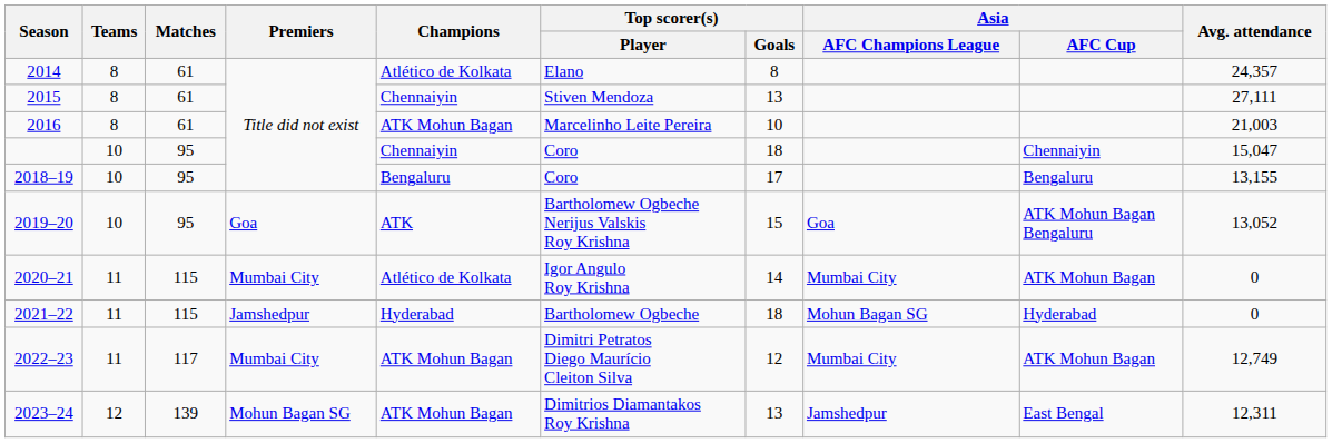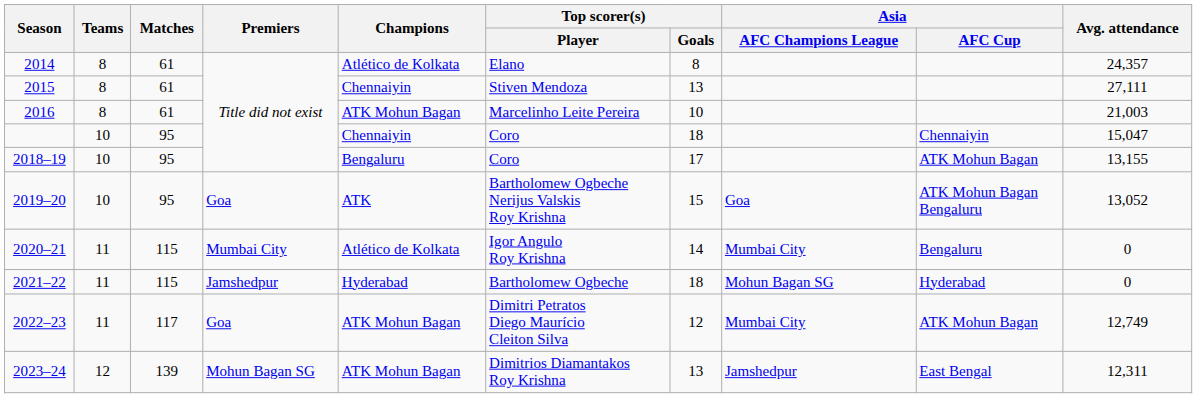2018–19 | Asia / AFC Cup: Bengaluru -> ATK Mohun Bagan
2020–21 | Asia / AFC Cup: ATK Mohun Bagan -> Bengaluru
2022–23 | Premiers: Mumbai City -> Goa
